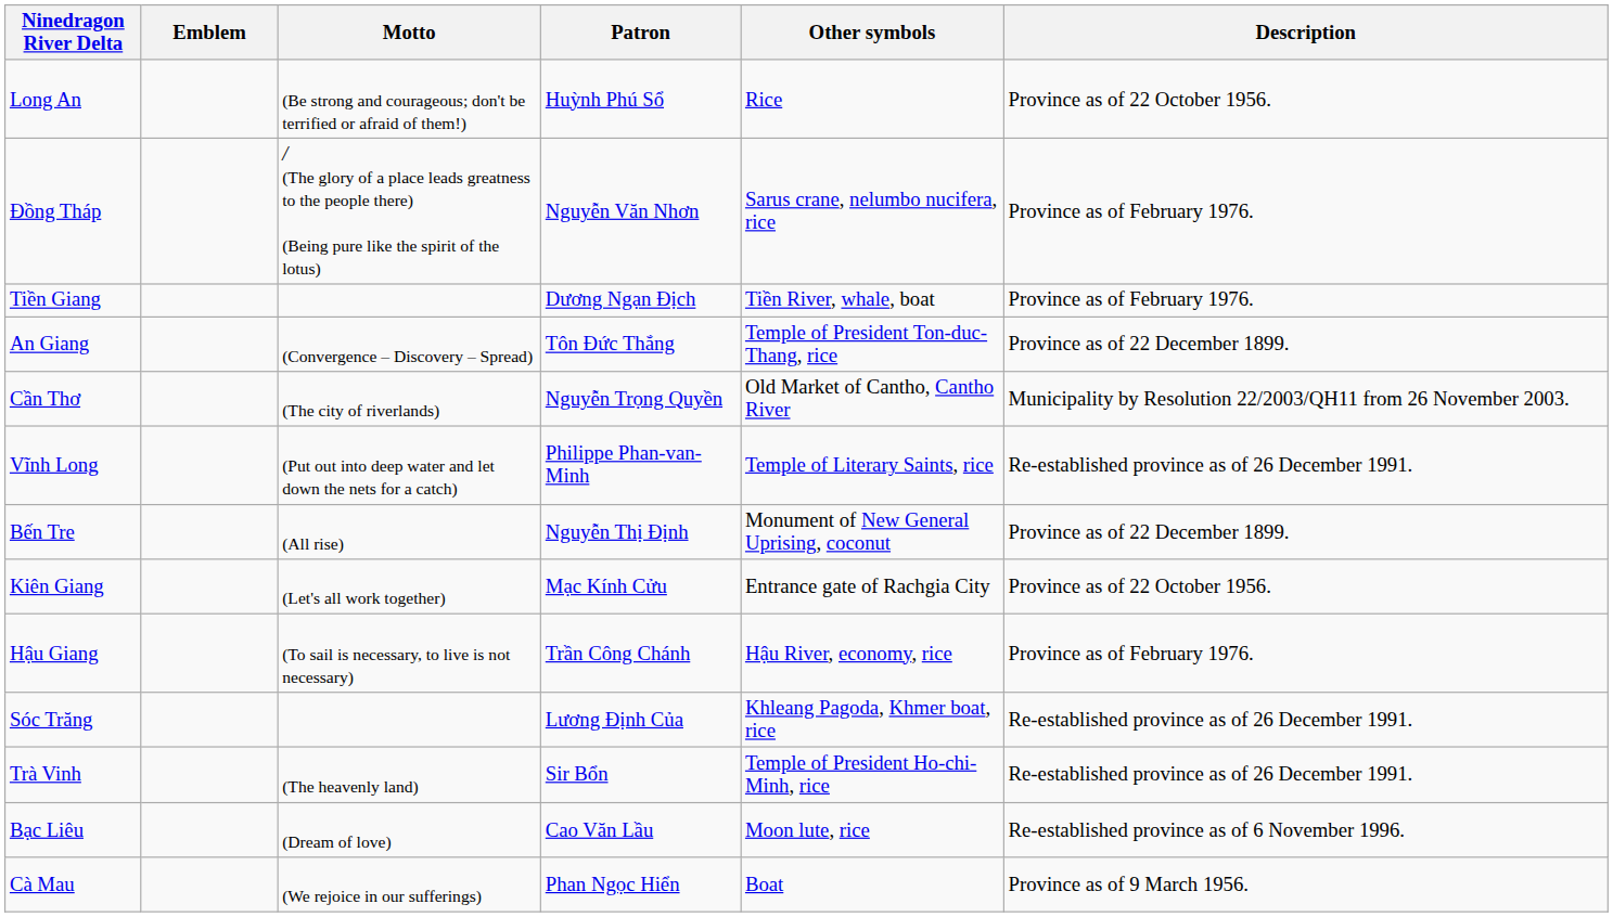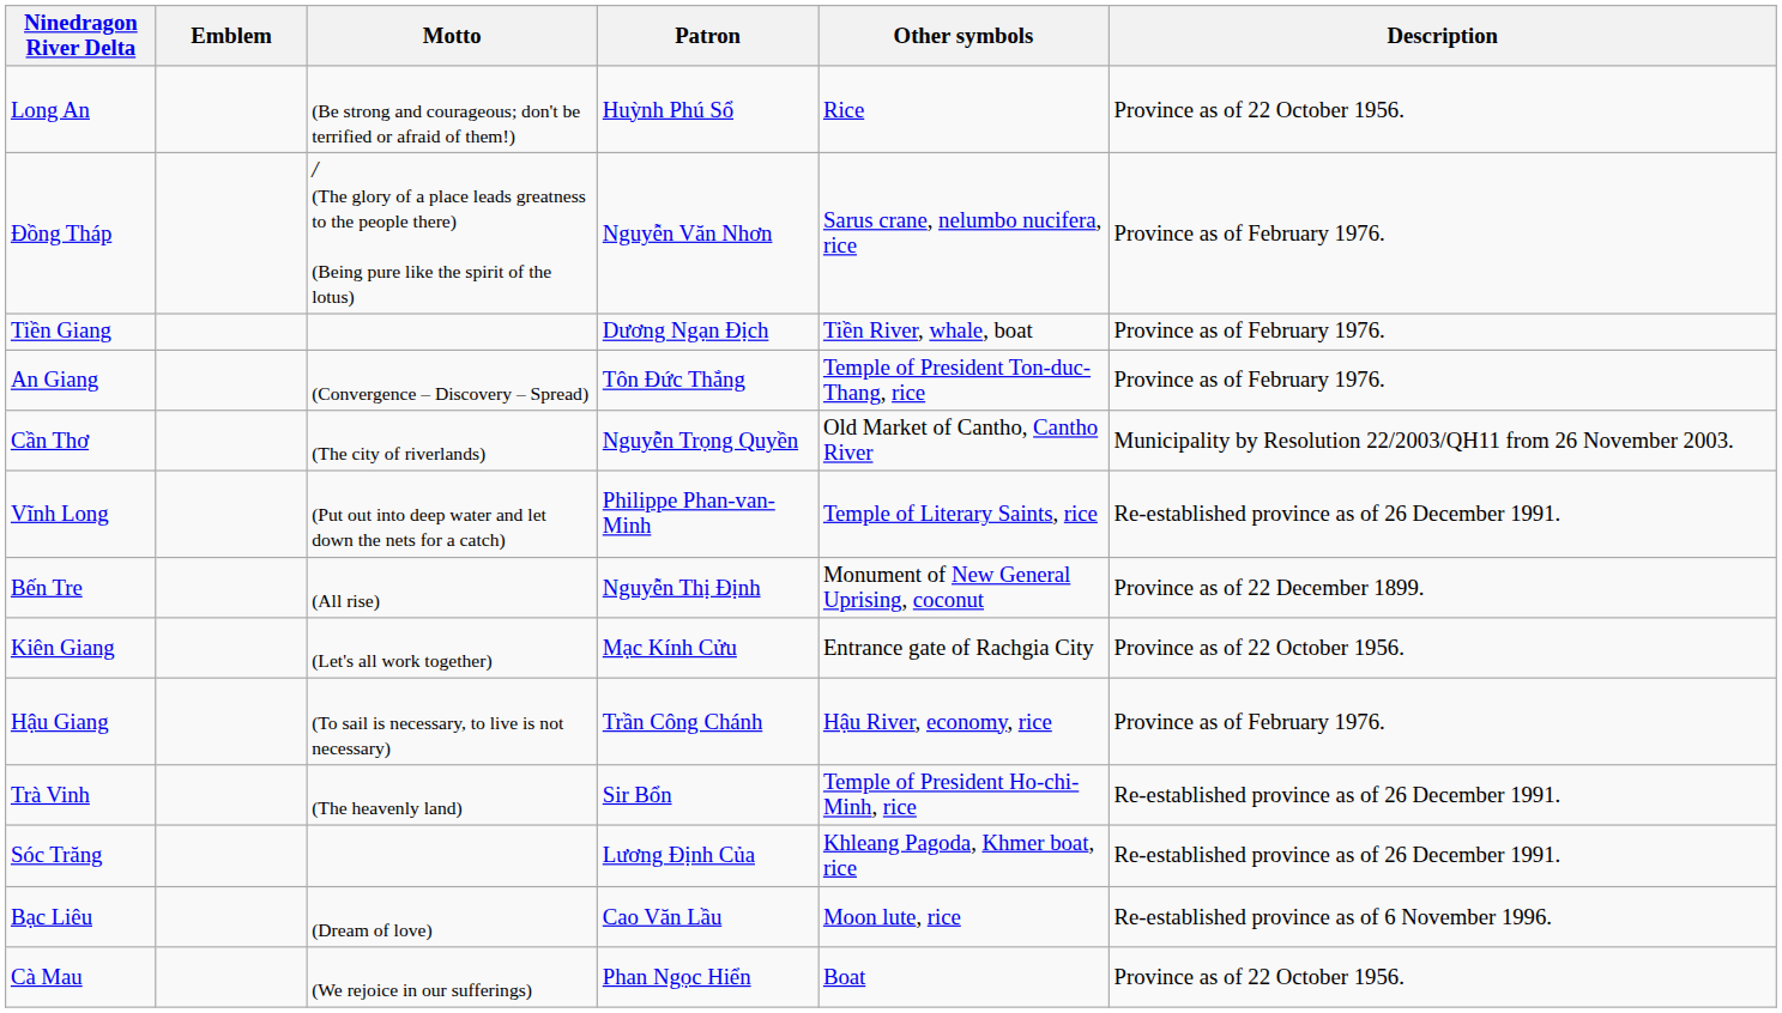An Giang | Description: Province as of 22 December 1899. -> Province as of February 1976.
rows swapped: Trà Vinh <-> Sóc Trăng
Cà Mau | Description: Province as of 9 March 1956. -> Province as of 22 October 1956.
